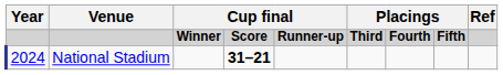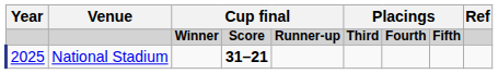National Stadium | Year: 2024 -> 2025
